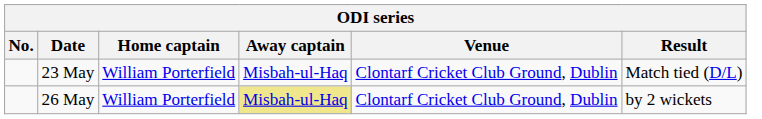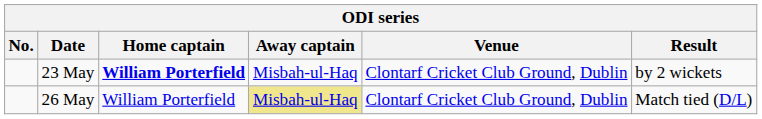23 May | Home captain: normal -> bold
23 May | Result: Match tied (D/L) -> by 2 wickets
26 May | Result: by 2 wickets -> Match tied (D/L)
